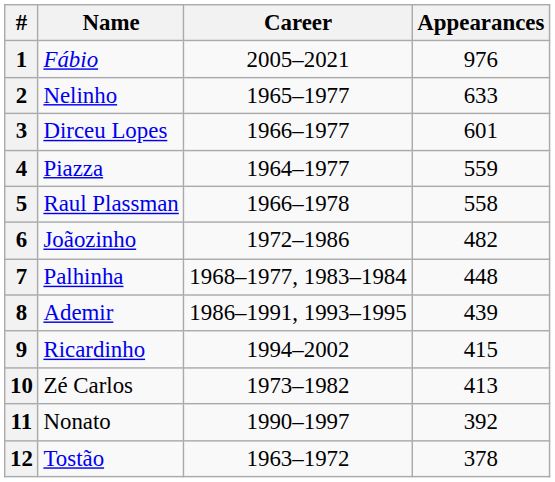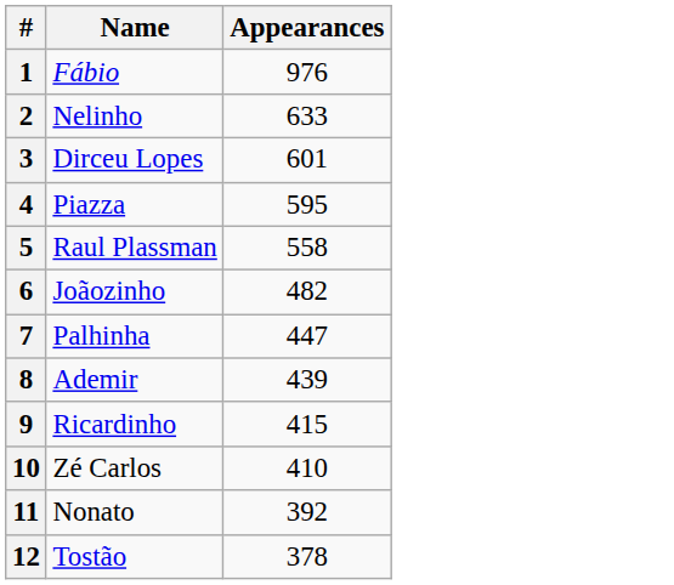- column: Career | 2005–2021 | 1965–1977 | 1966–1977 | 1964–1977 | 1966–1978 | 1972–1986 | 1968–1977, 1983–1984 | 1986–1991, 1993–1995 | 1994–2002 | 1973–1982 | 1990–1997 | 1963–1972
4 | Appearances: 559 -> 595
7 | Appearances: 448 -> 447
10 | Appearances: 413 -> 410
